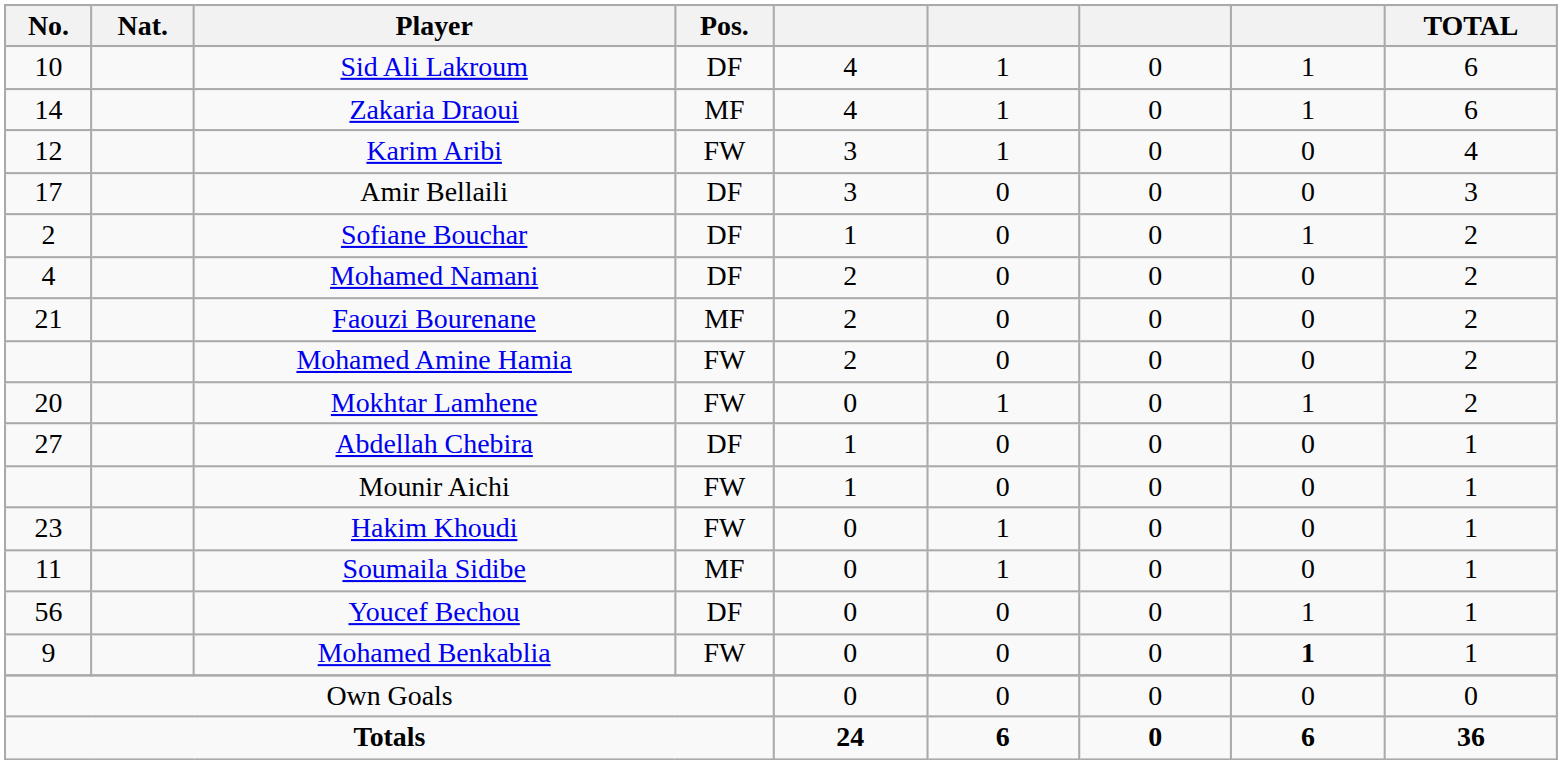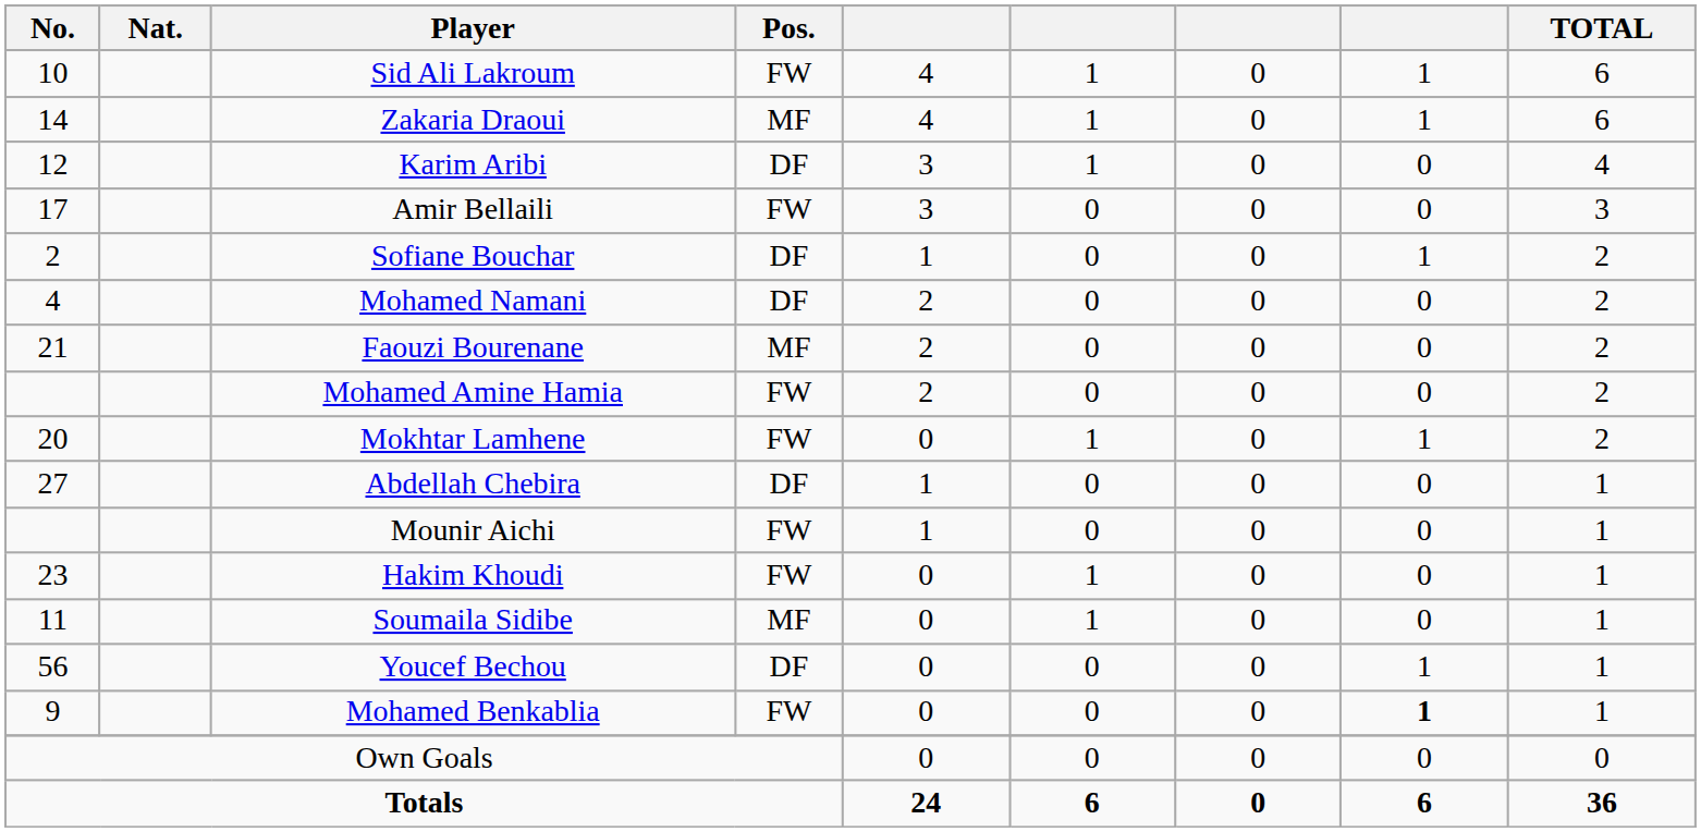Sid Ali Lakroum | Pos.: DF -> FW
Karim Aribi | Pos.: FW -> DF
Amir Bellaili | Pos.: DF -> FW
